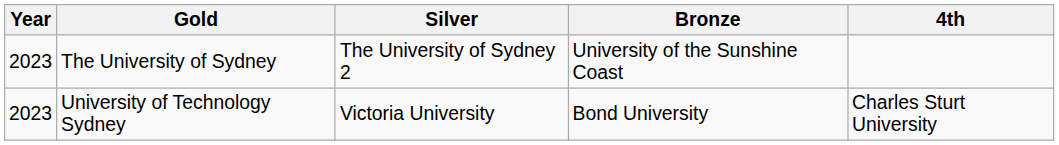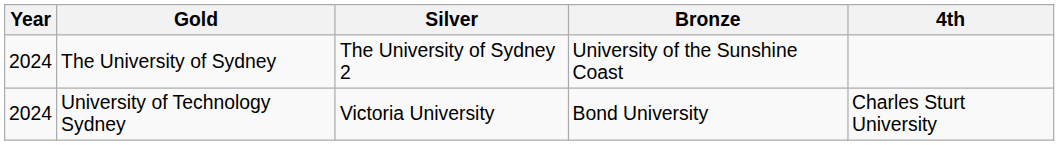The University of Sydney | Year: 2023 -> 2024
University of Technology Sydney | Year: 2023 -> 2024
